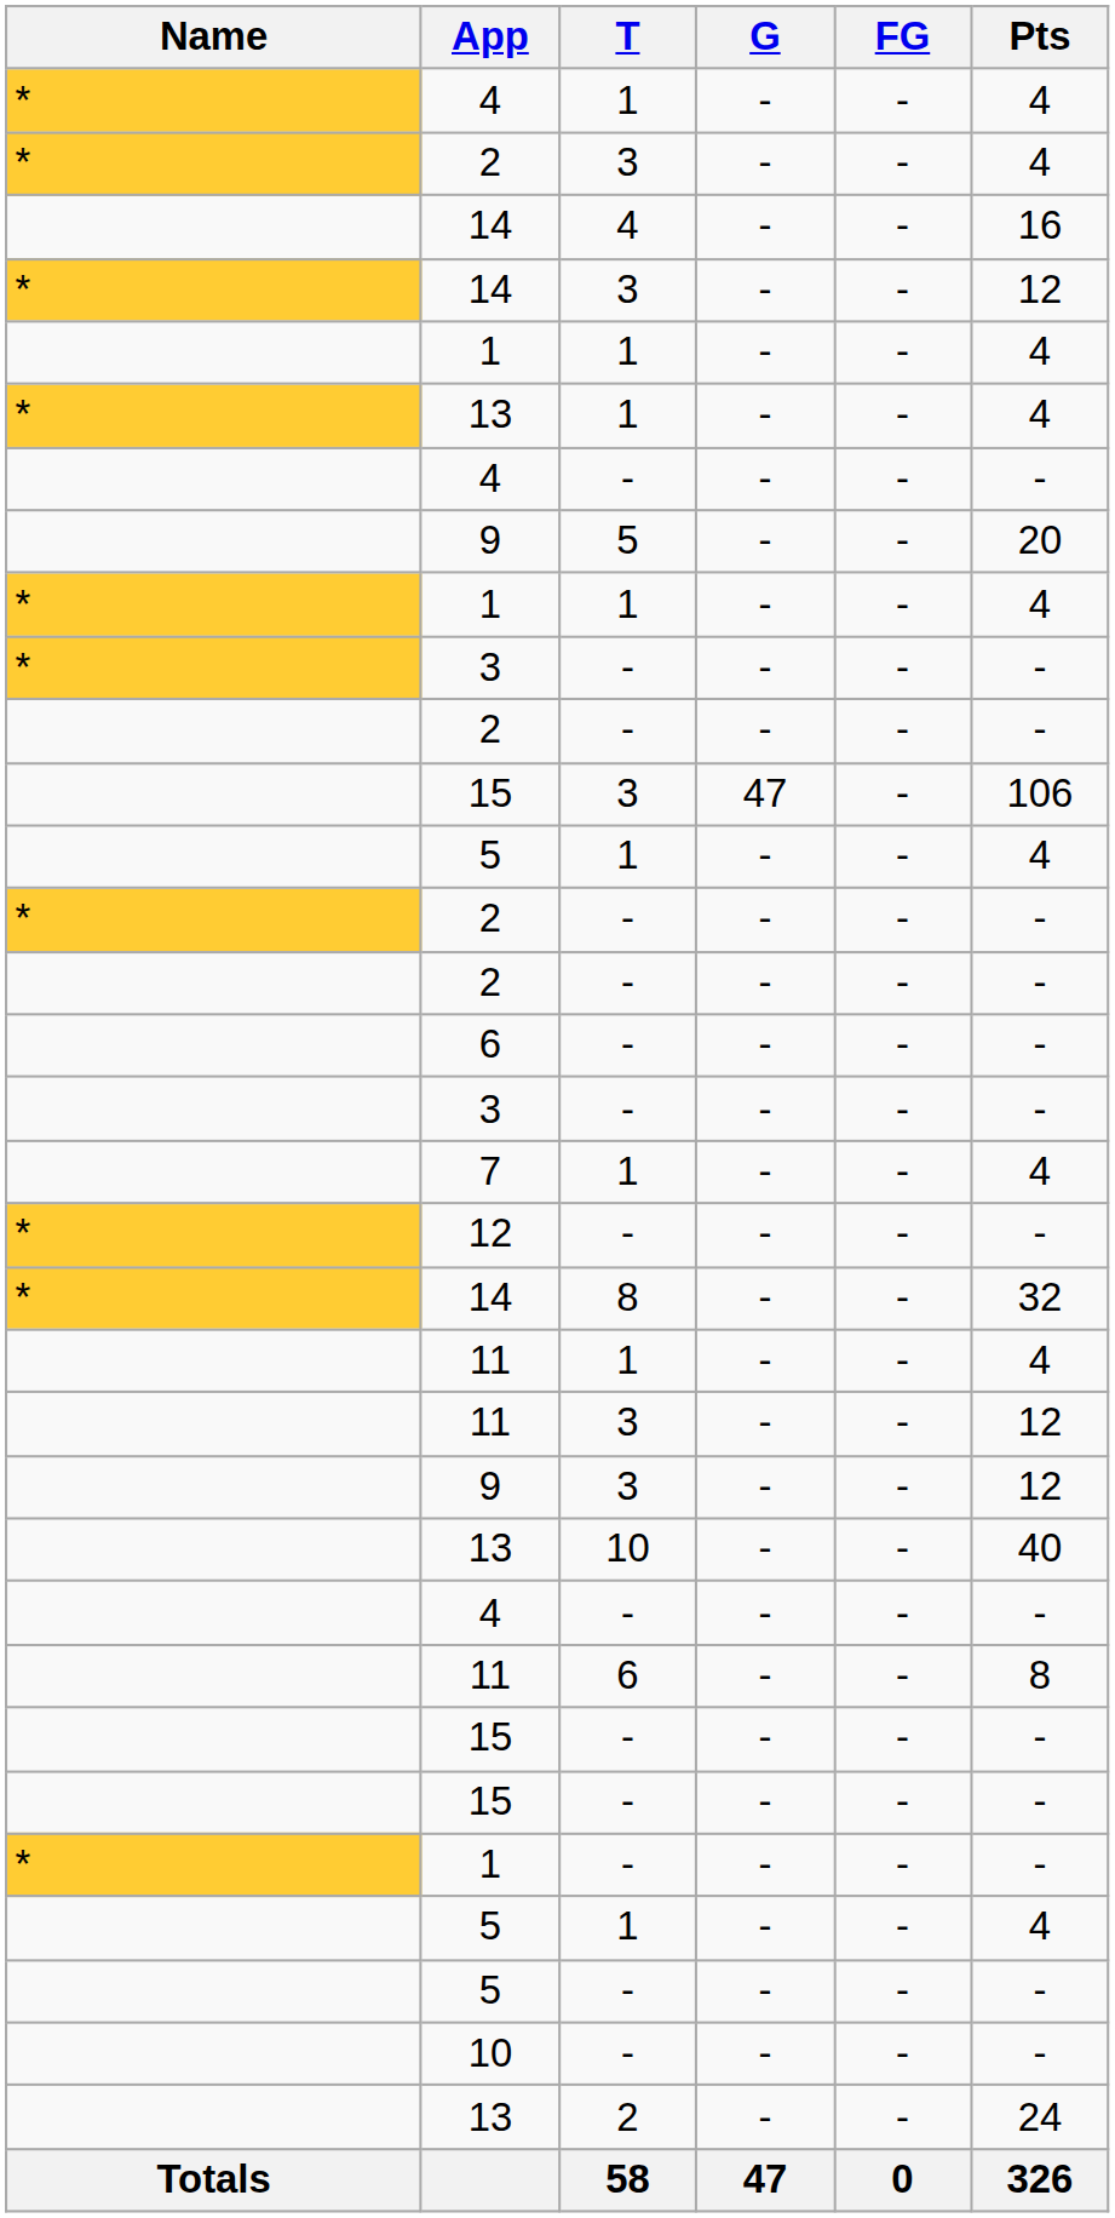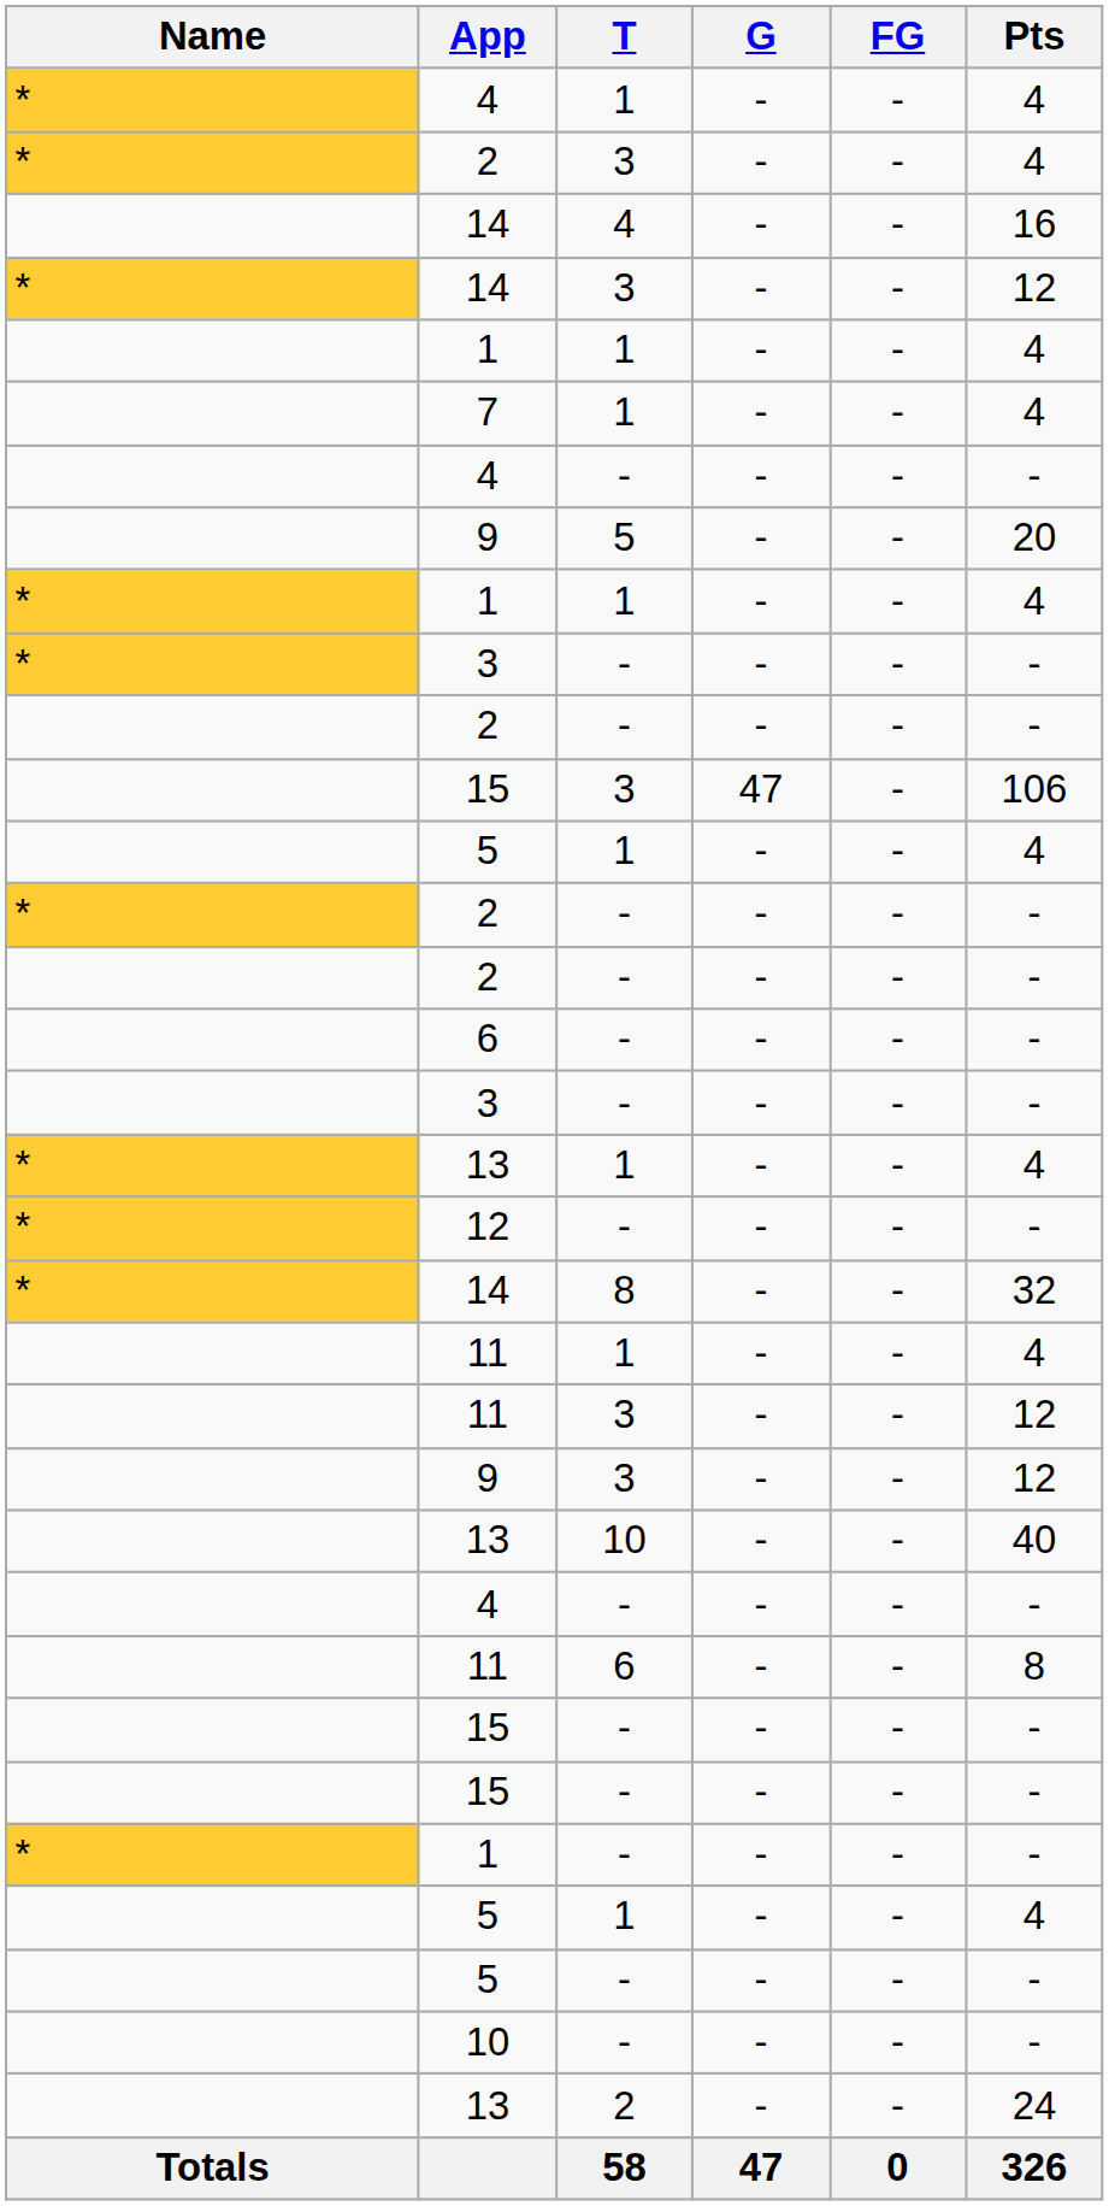rows swapped: 13 / 1 <-> 7
